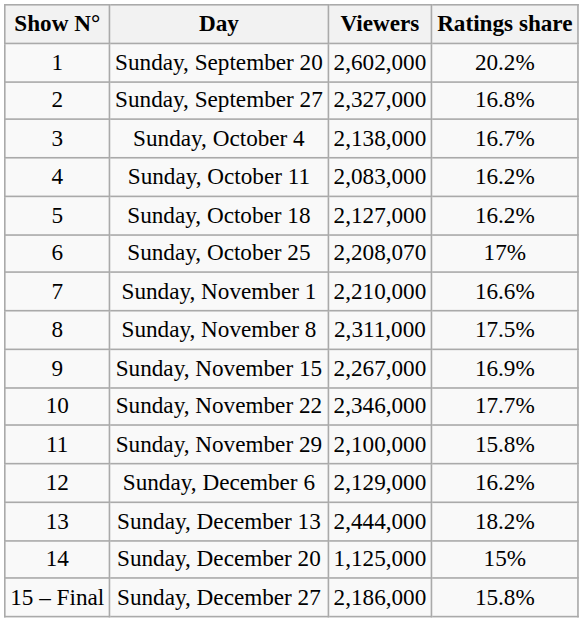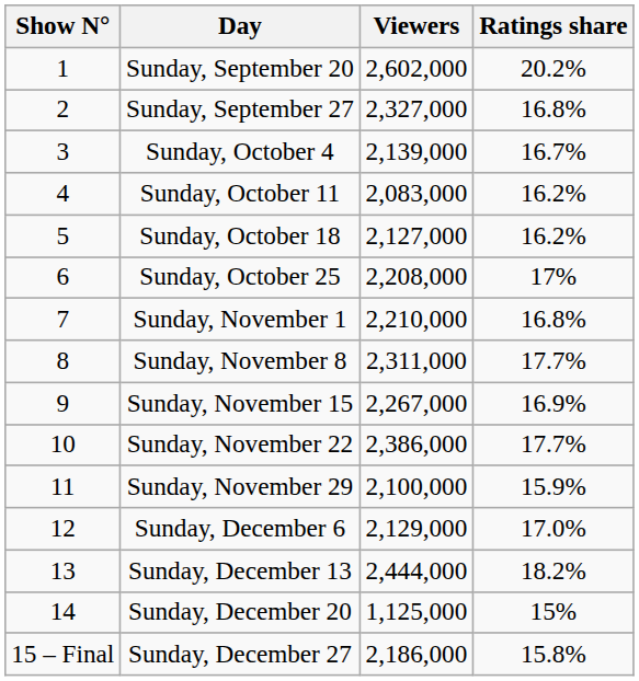Sunday, October 4 | Viewers: 2,138,000 -> 2,139,000
Sunday, October 25 | Viewers: 2,208,070 -> 2,208,000
Sunday, November 1 | Ratings share: 16.6% -> 16.8%
Sunday, November 8 | Ratings share: 17.5% -> 17.7%
Sunday, November 22 | Viewers: 2,346,000 -> 2,386,000
Sunday, November 29 | Ratings share: 15.8% -> 15.9%
Sunday, December 6 | Ratings share: 16.2% -> 17.0%
